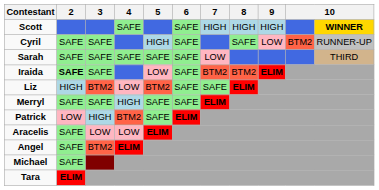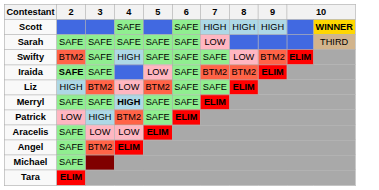- row: Cyril | SAFE | SAFE | HIGH | SAFE | SAFE | LOW | BTM2 | RUNNER-UP
+ row: Swifty | BTM2 | SAFE | HIGH | SAFE | SAFE | SAFE | LOW | BTM2 | ELIM
Merryl | 4: normal -> bold
